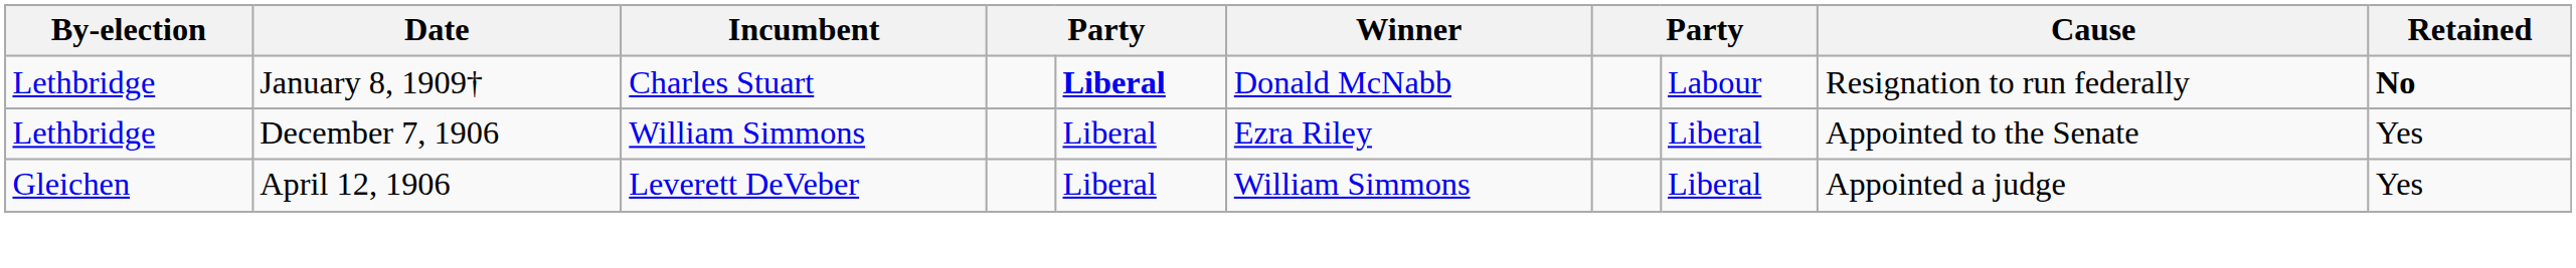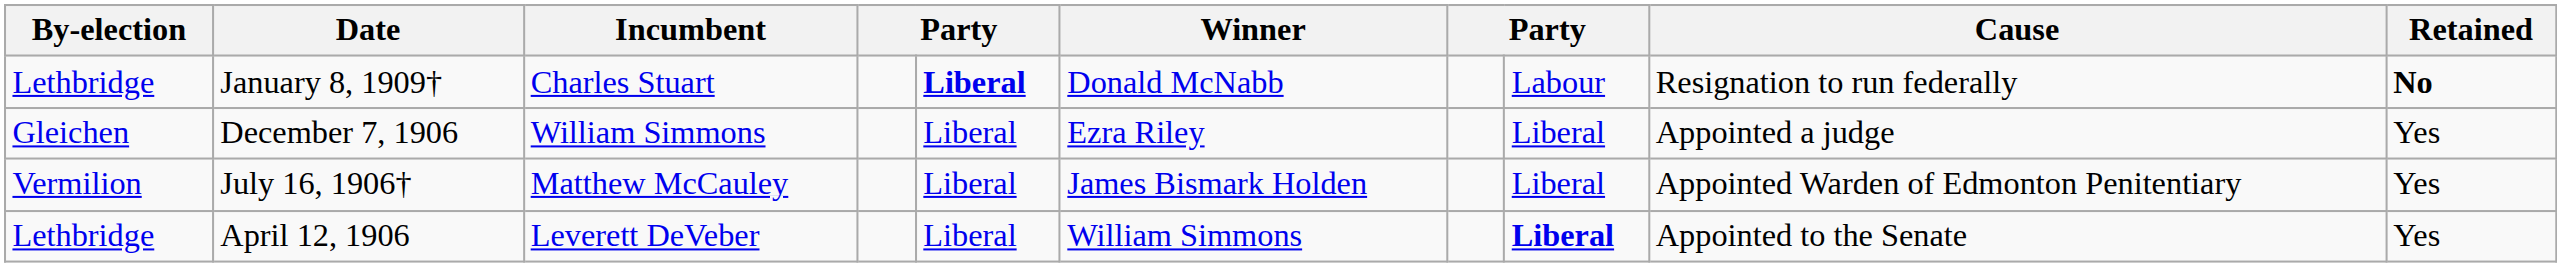December 7, 1906 | By-election: Lethbridge -> Gleichen
December 7, 1906 | Cause: Appointed to the Senate -> Appointed a judge
+ row: Vermilion | July 16, 1906† | Matthew McCauley | Liberal | James Bismark Holden | Liberal | Appointed Warden of Edmonton Penitentiary | Yes
April 12, 1906 | By-election: Gleichen -> Lethbridge
April 12, 1906 | column 8: normal -> bold
April 12, 1906 | Cause: Appointed a judge -> Appointed to the Senate
